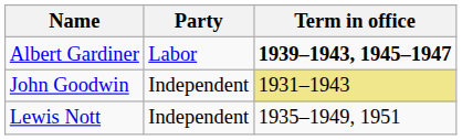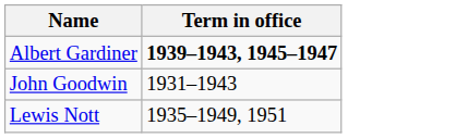- column: Party | Labor | Independent | Independent
John Goodwin | Term in office: khaki background -> no background
